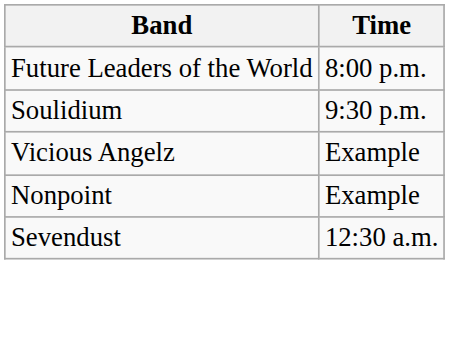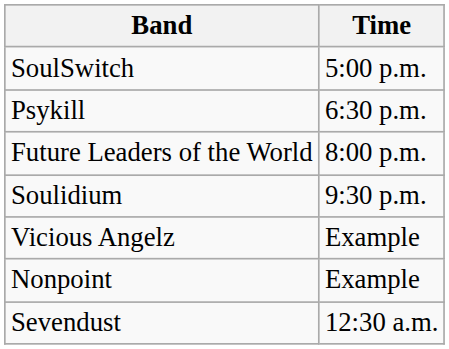+ row: SoulSwitch | 5:00 p.m.
+ row: Psykill | 6:30 p.m.
